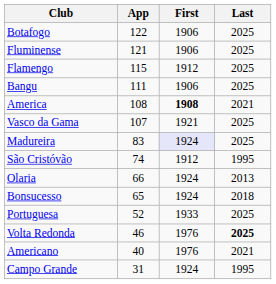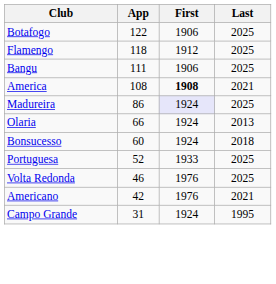- row: Fluminense | 121 | 1906 | 2025
Flamengo | App: 115 -> 118
- row: Vasco da Gama | 107 | 1921 | 2025
Madureira | App: 83 -> 86
- row: São Cristóvão | 74 | 1912 | 1995
Bonsucesso | App: 65 -> 60
Volta Redonda | Last: bold -> normal
Americano | App: 40 -> 42
